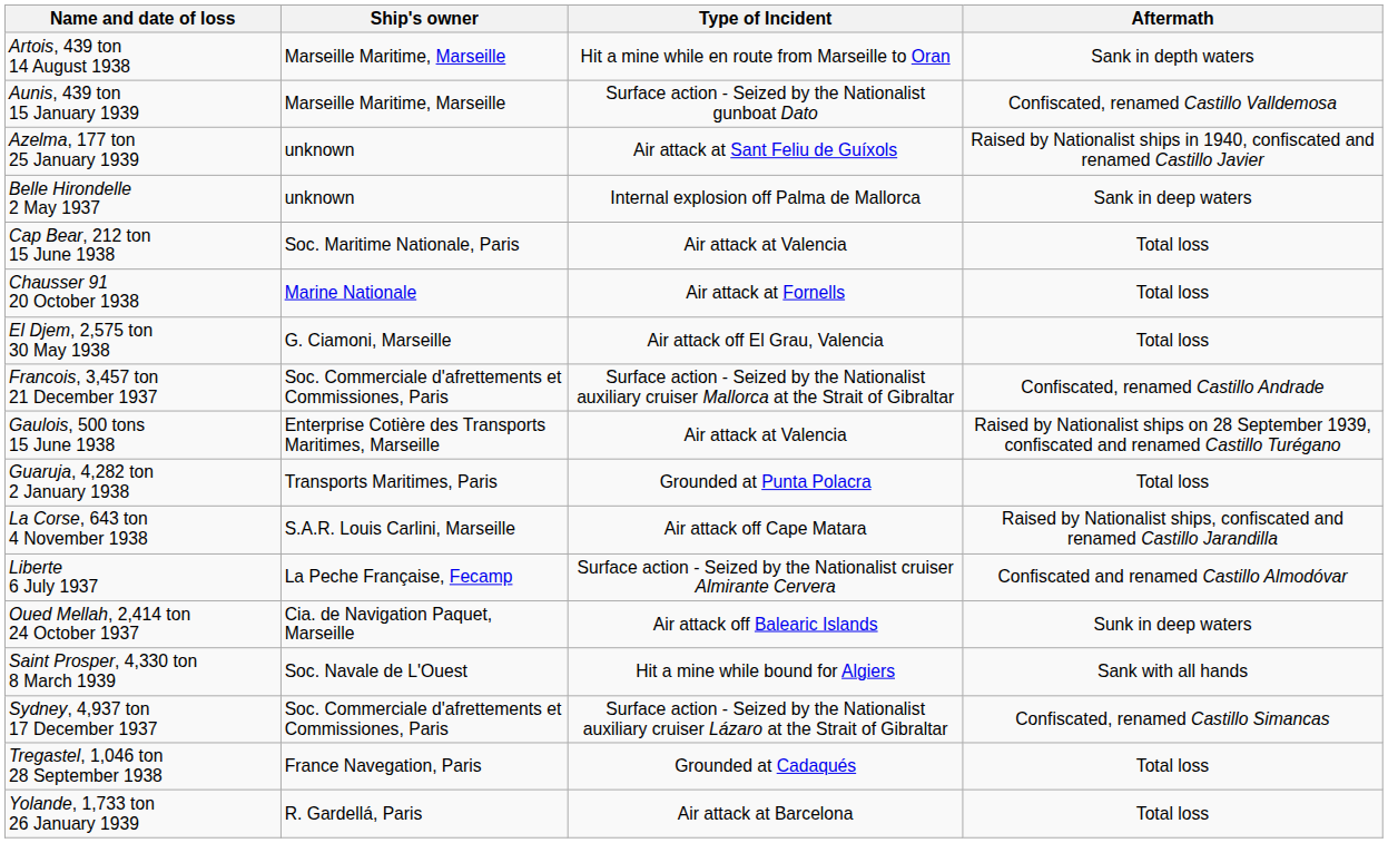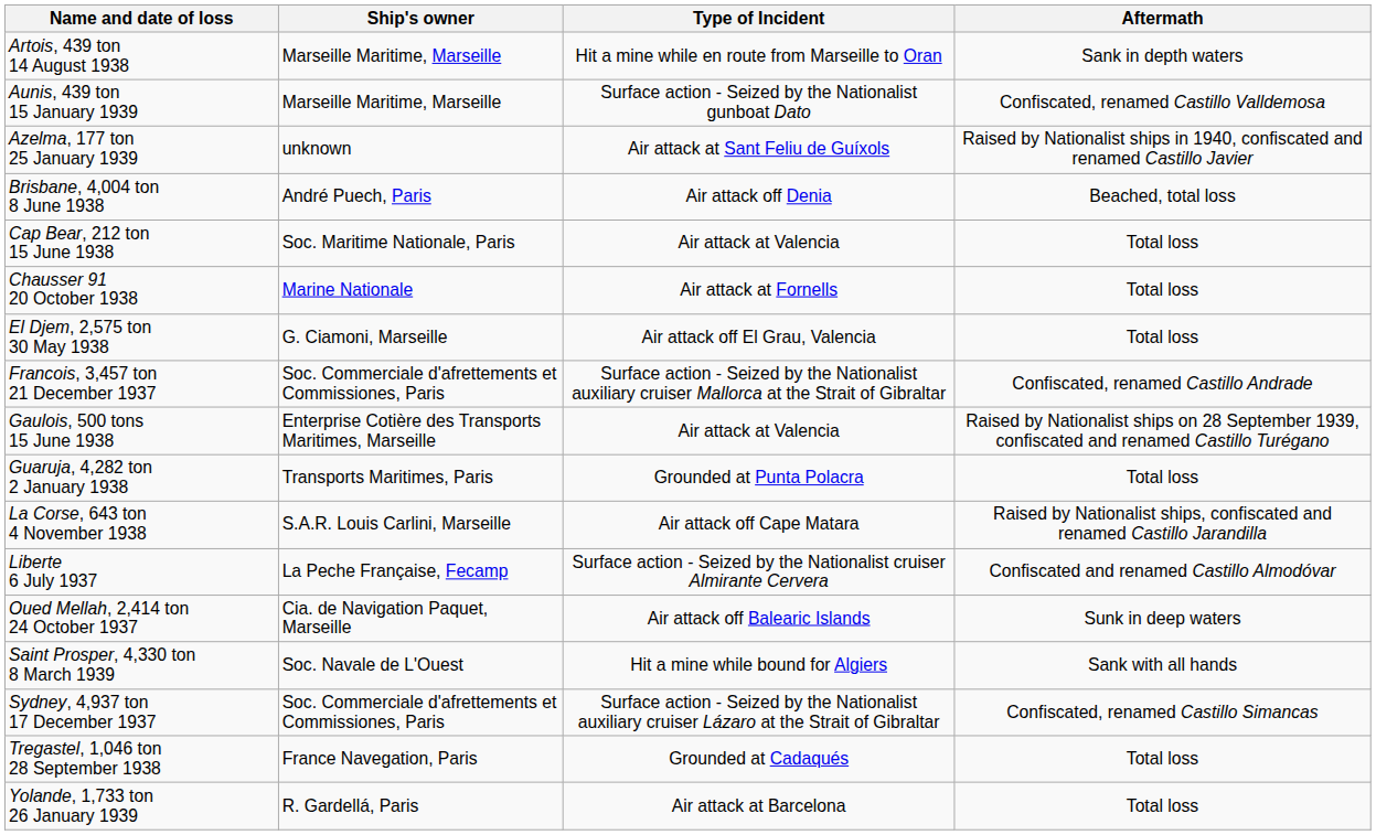- row: Belle Hirondelle 2 May 1937 | unknown | Internal explosion off Palma de Mallorca | Sank in deep waters
+ row: Brisbane, 4,004 ton 8 June 1938 | André Puech, Paris | Air attack off Denia | Beached, total loss
